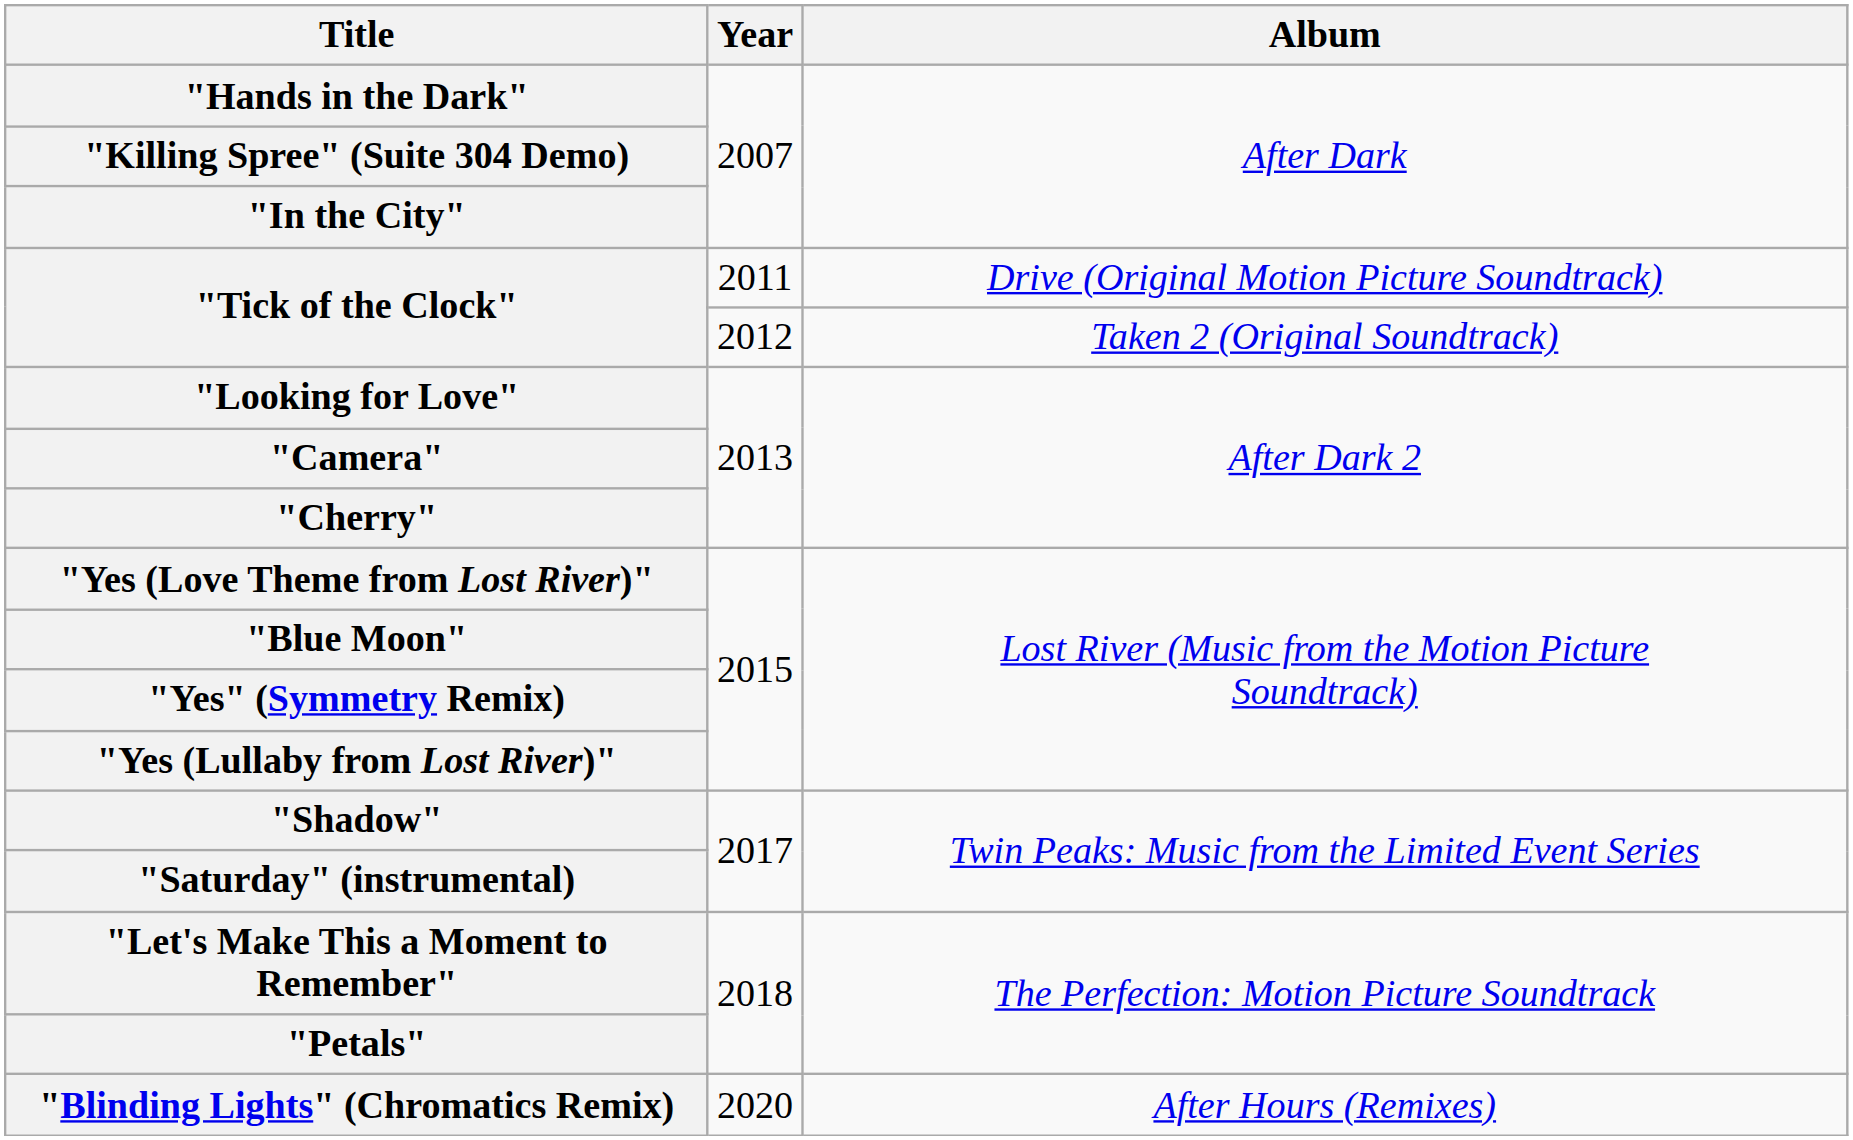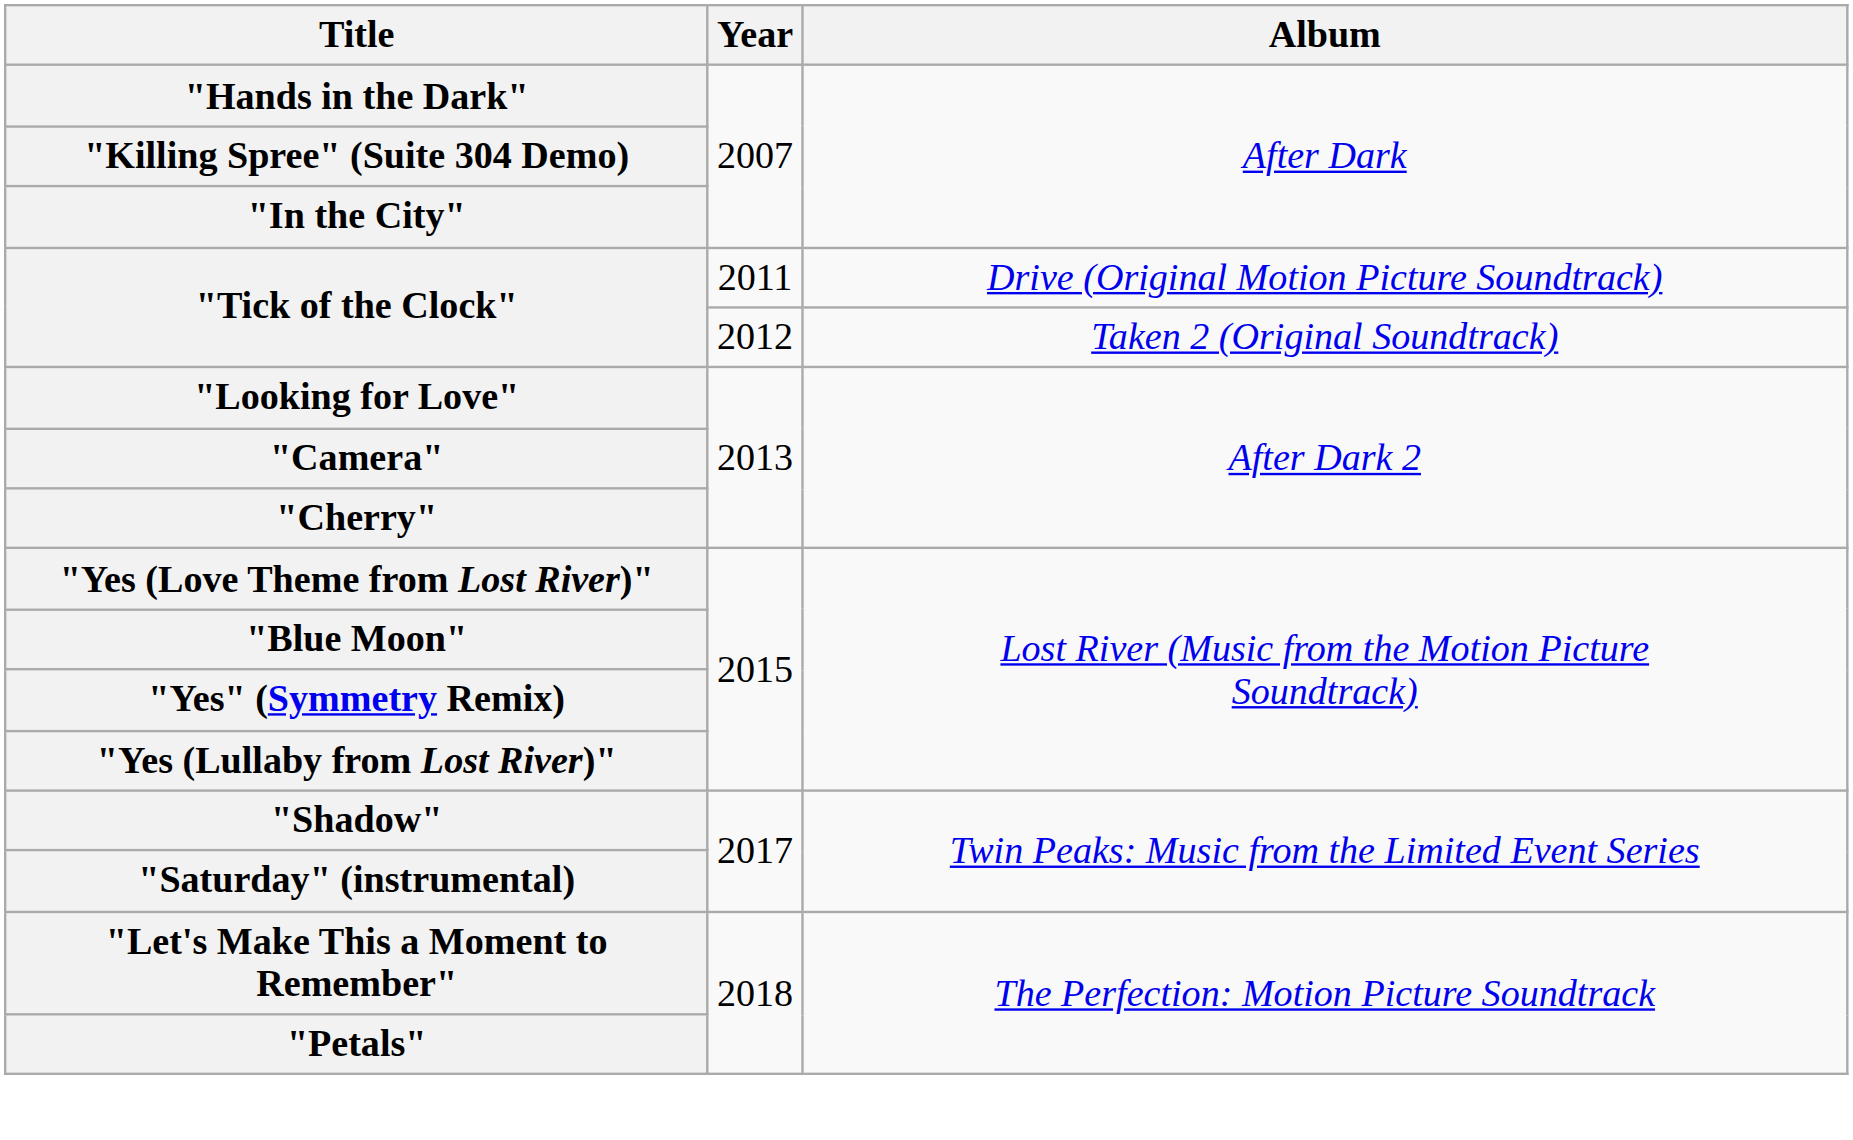- row: "Blinding Lights" (Chromatics Remix) | 2020 | After Hours (Remixes)
